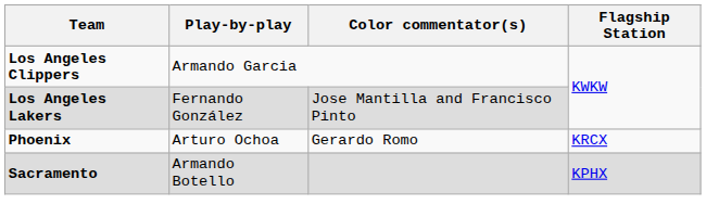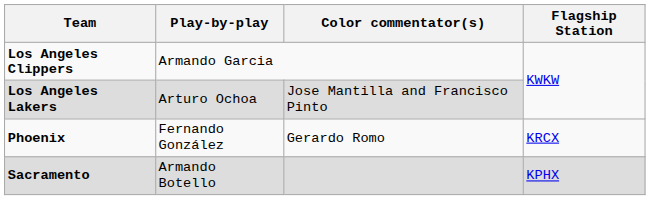Los Angeles Lakers | Play-by-play: Fernando González -> Arturo Ochoa
Phoenix | Play-by-play: Arturo Ochoa -> Fernando González
